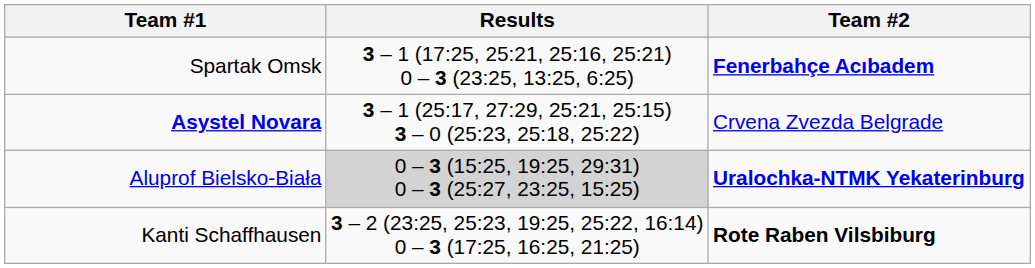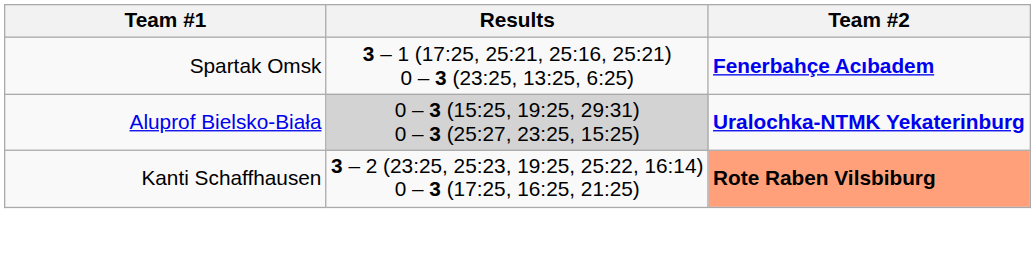- row: Asystel Novara | 3 – 1 (25:17, 27:29, 25:21, 25:15) 3 – 0 (25:23, 25:18, 25:22) | Crvena Zvezda Belgrade
Kanti Schaffhausen | Team #2: no background -> lightsalmon background
